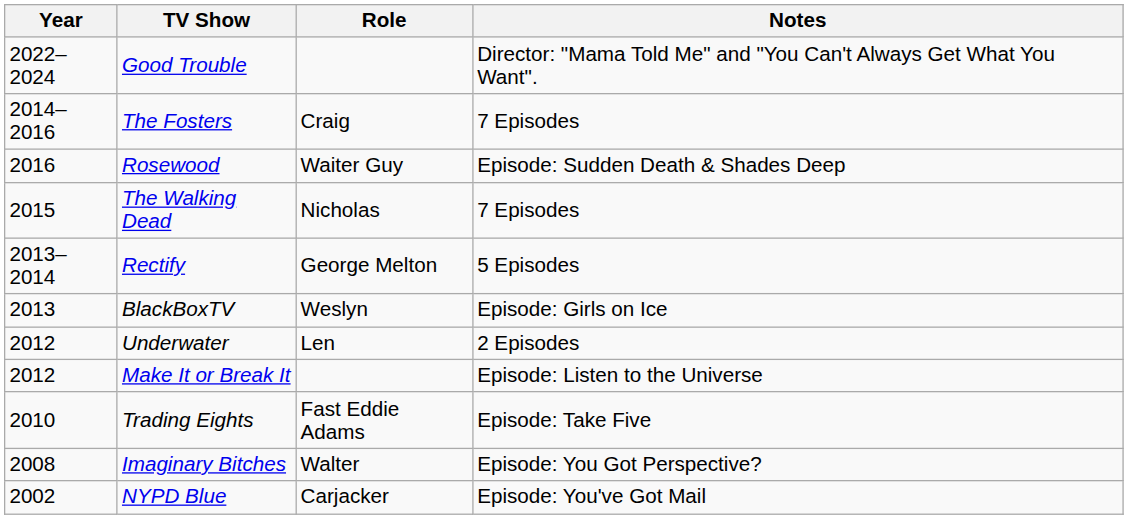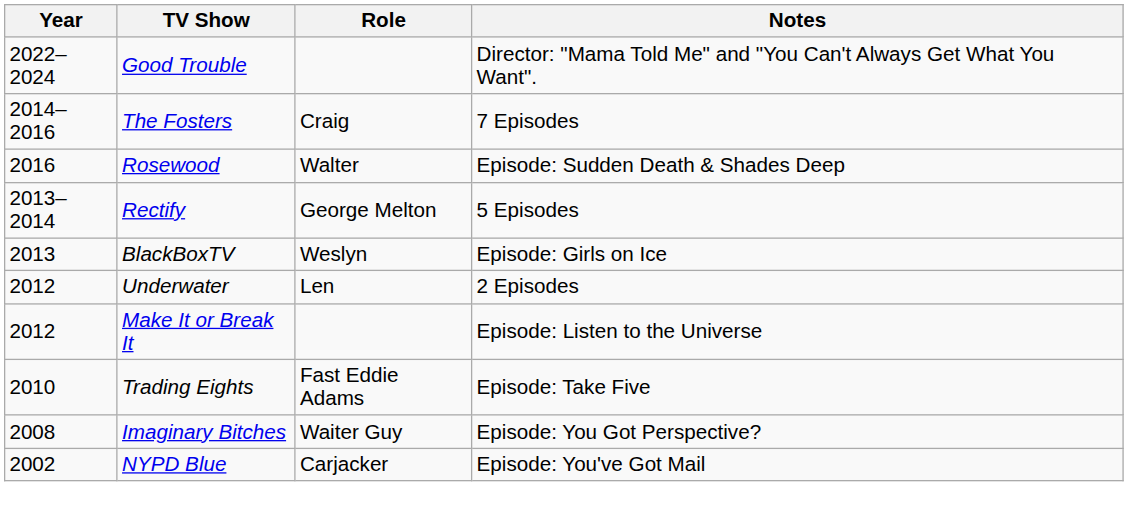Rosewood | Role: Waiter Guy -> Walter
- row: 2015 | The Walking Dead | Nicholas | 7 Episodes
Imaginary Bitches | Role: Walter -> Waiter Guy
